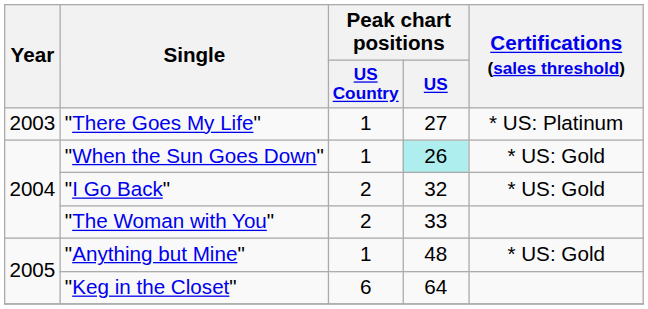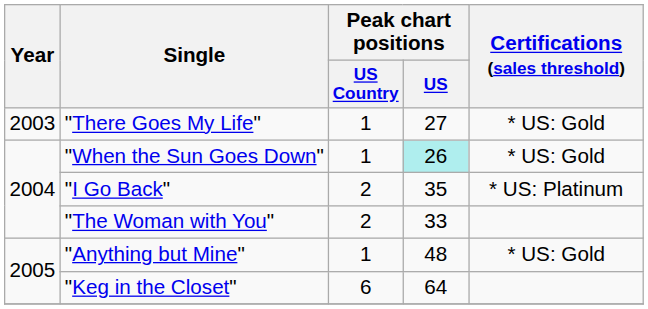"There Goes My Life" | Certifications (sales threshold): * US: Platinum -> * US: Gold
"I Go Back" | Peak chart positions / US: 32 -> 35
"I Go Back" | Certifications (sales threshold): * US: Gold -> * US: Platinum
